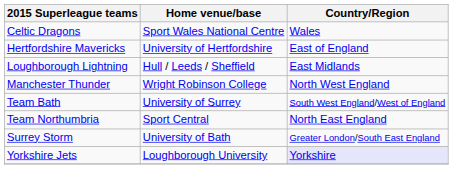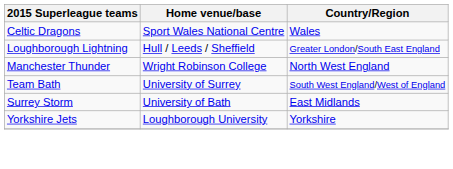- row: Hertfordshire Mavericks | University of Hertfordshire | East of England
Loughborough Lightning | Country/Region: East Midlands -> Greater London/South East England
- row: Team Northumbria | Sport Central | North East England
Surrey Storm | Country/Region: Greater London/South East England -> East Midlands
Yorkshire Jets | Country/Region: lavender background -> no background
